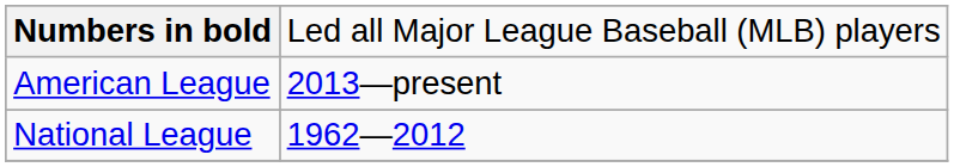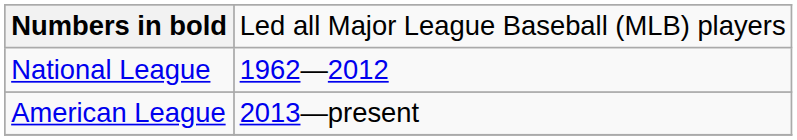rows swapped: National League <-> American League
